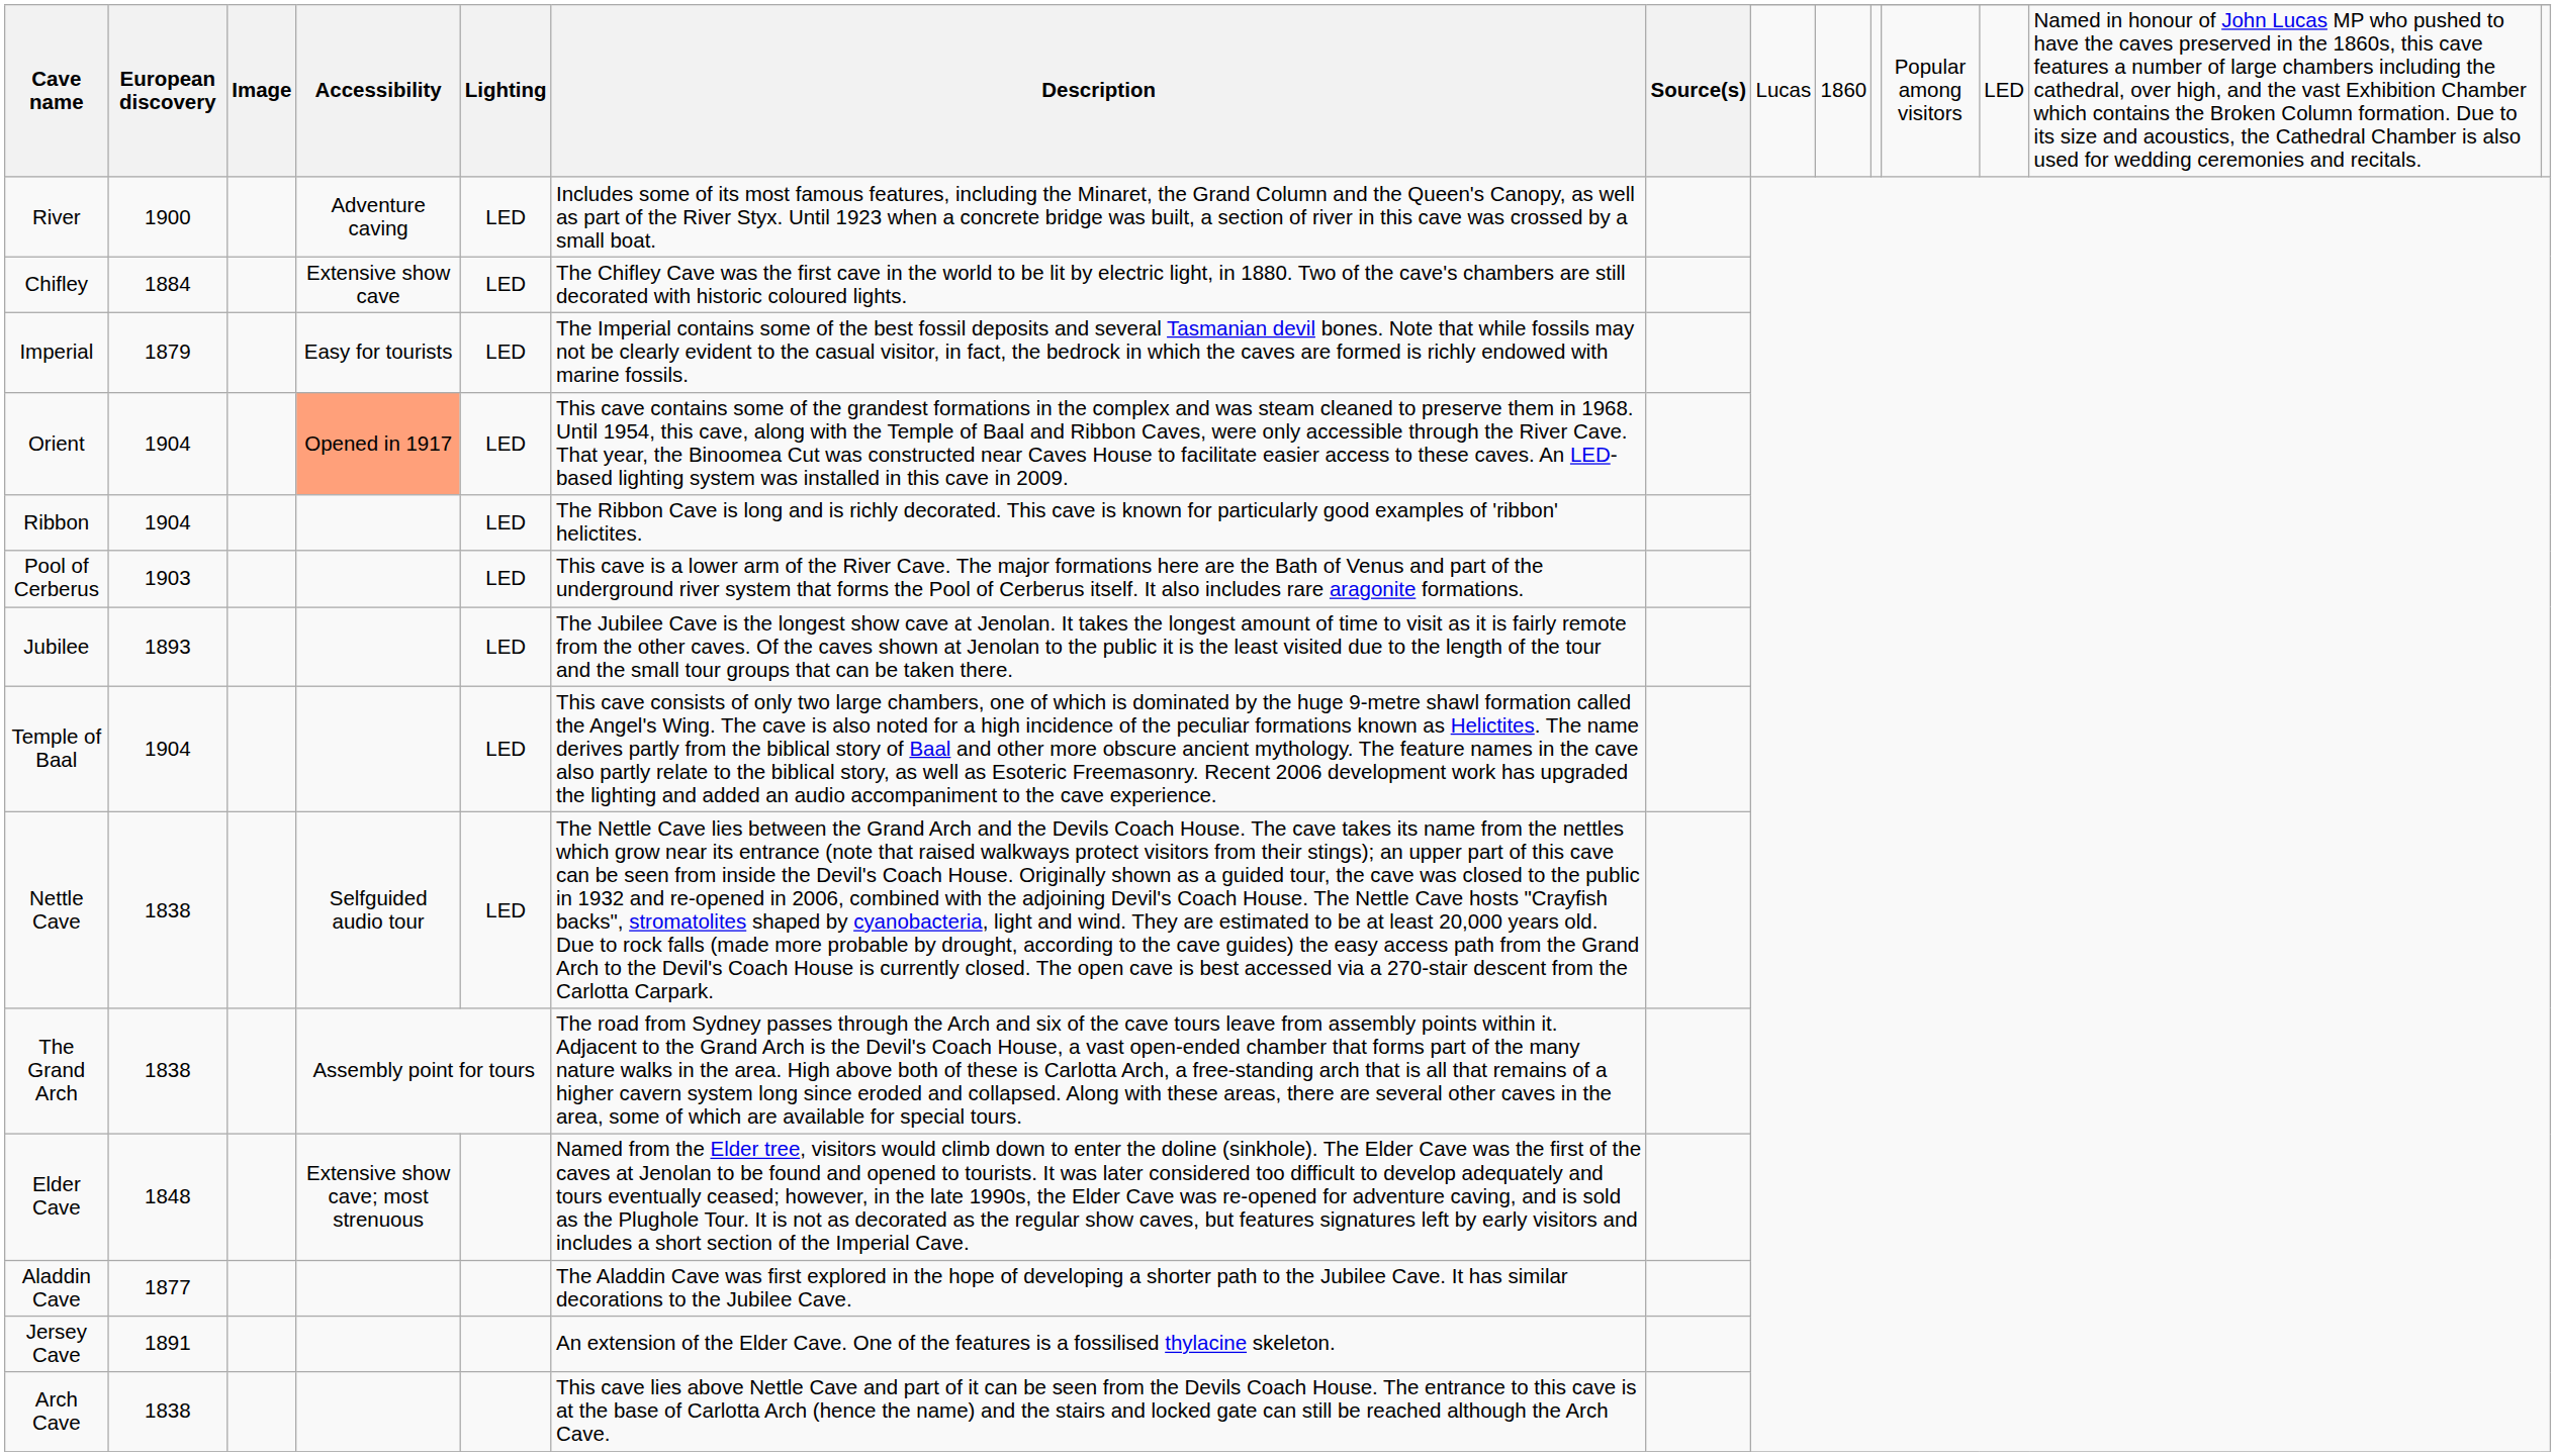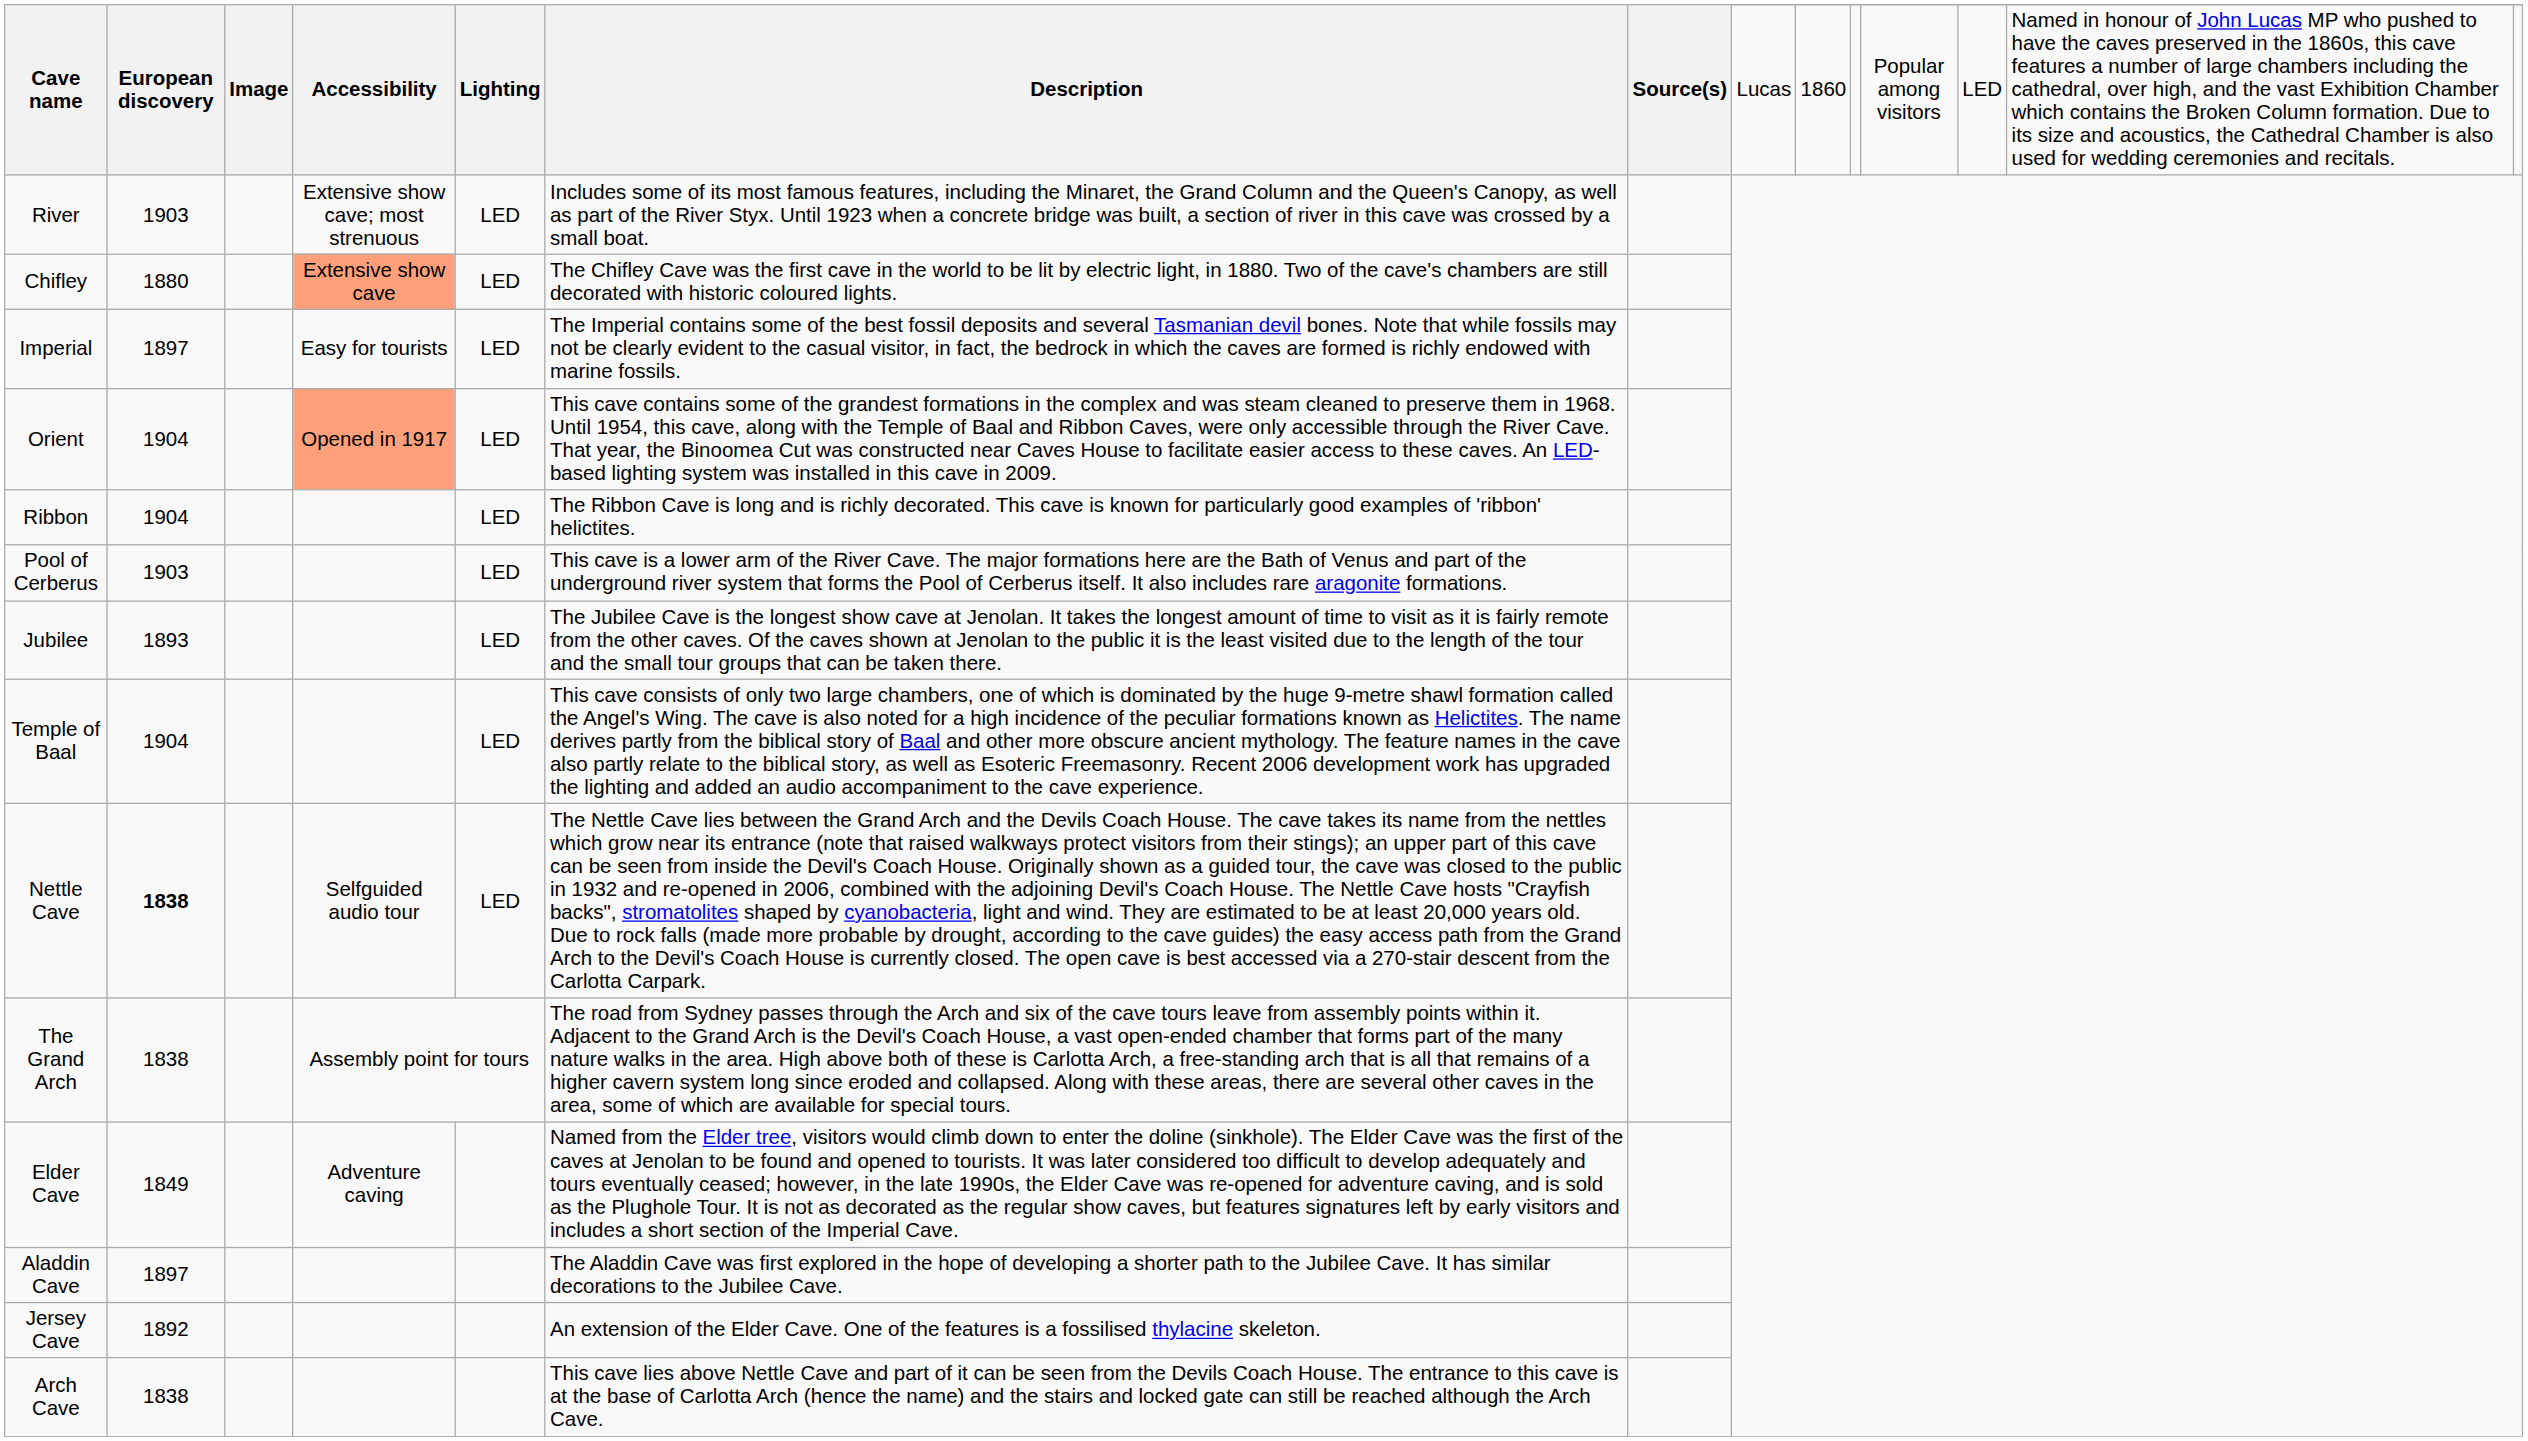River | European discovery: 1900 -> 1903
River | Accessibility: Adventure caving -> Extensive show cave; most strenuous
Chifley | European discovery: 1884 -> 1880
Chifley | Accessibility: no background -> lightsalmon background
Imperial | European discovery: 1879 -> 1897
Nettle Cave | European discovery: normal -> bold
Elder Cave | European discovery: 1848 -> 1849
Elder Cave | Accessibility: Extensive show cave; most strenuous -> Adventure caving
Aladdin Cave | European discovery: 1877 -> 1897
Jersey Cave | European discovery: 1891 -> 1892
